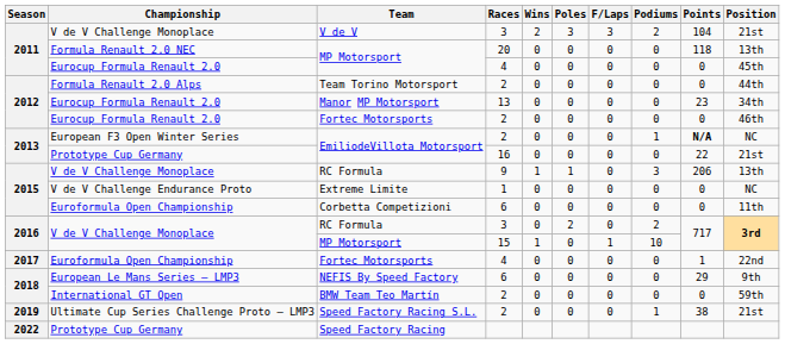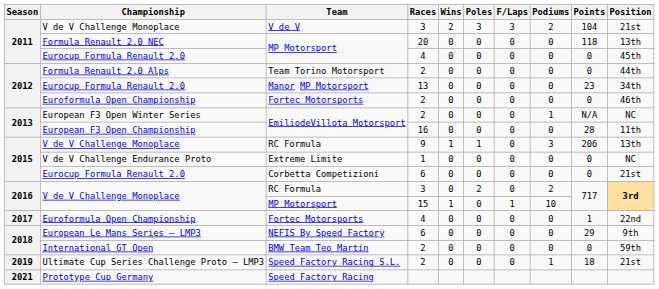Fortec Motorsports / 2 | Championship: Eurocup Formula Renault 2.0 -> Euroformula Open Championship
EmiliodeVillota Motorsport / 2 | Points: bold -> normal
EmiliodeVillota Motorsport / 16 | Championship: Prototype Cup Germany -> European F3 Open Championship
EmiliodeVillota Motorsport / 16 | Points: 22 -> 28
EmiliodeVillota Motorsport / 16 | Position: 21st -> 11th
Corbetta Competizioni | Championship: Euroformula Open Championship -> Eurocup Formula Renault 2.0
Corbetta Competizioni | Position: 11th -> 21st
Speed Factory Racing S.L. | Points: 38 -> 18
Speed Factory Racing | Season: 2022 -> 2021
